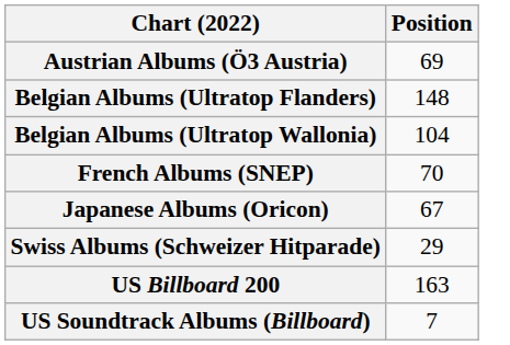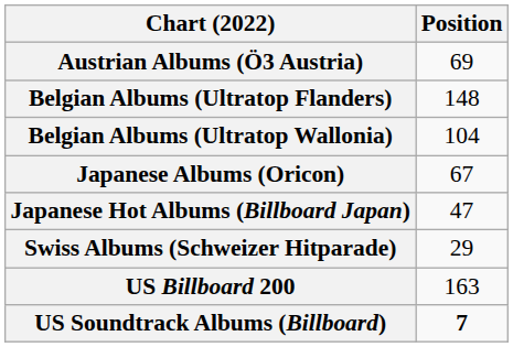- row: French Albums (SNEP) | 70
+ row: Japanese Hot Albums (Billboard Japan) | 47
US Soundtrack Albums (Billboard) | Position: normal -> bold
